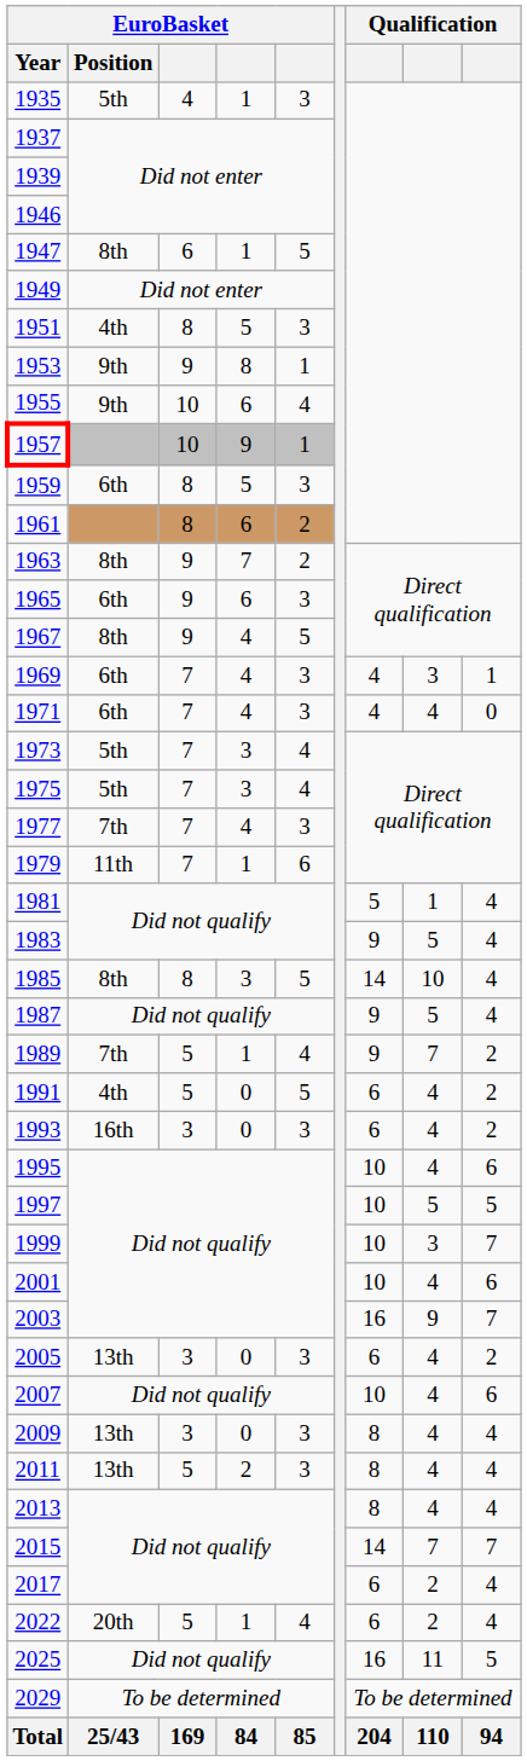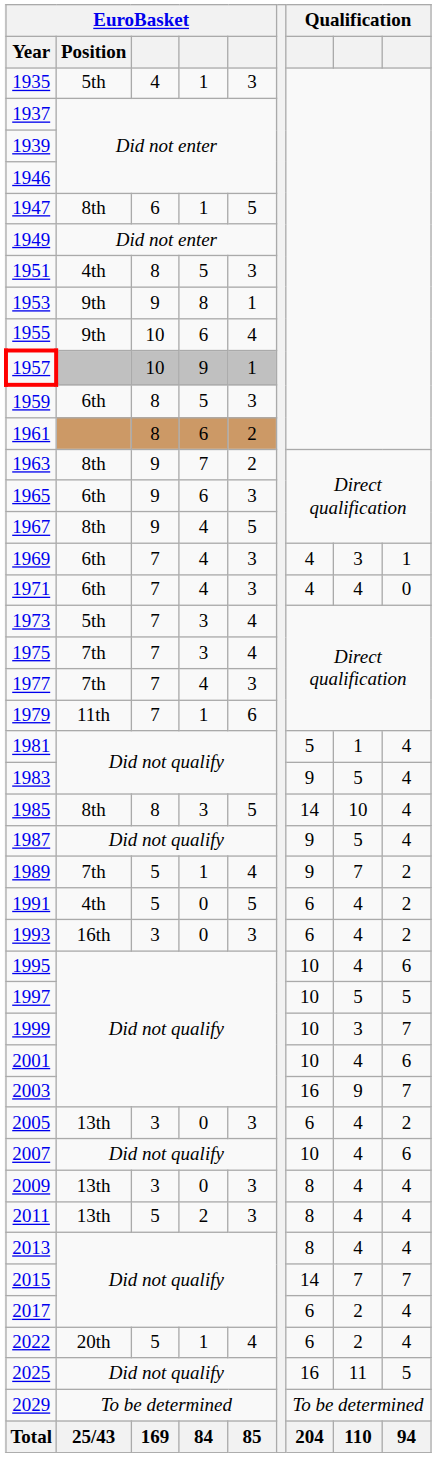1975 | EuroBasket / Position: 5th -> 7th
